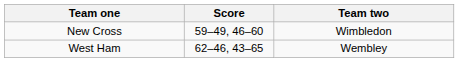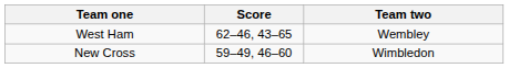rows swapped: New Cross <-> West Ham
